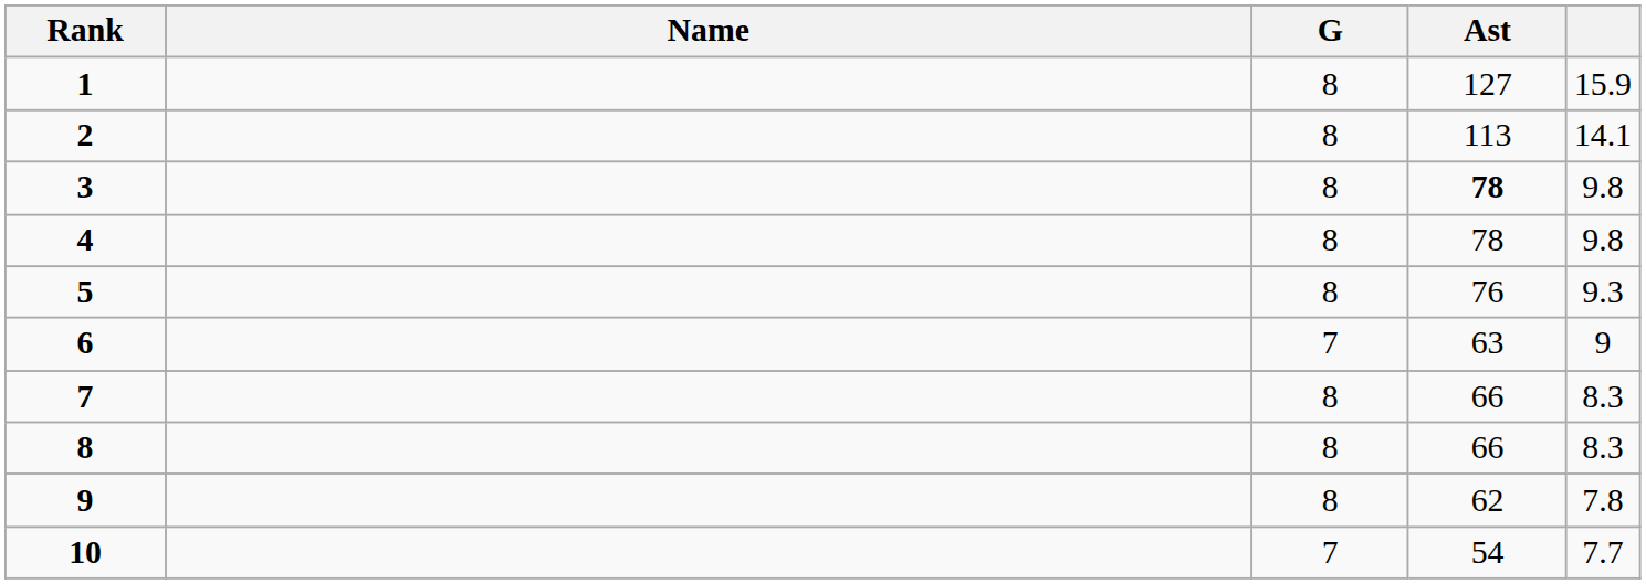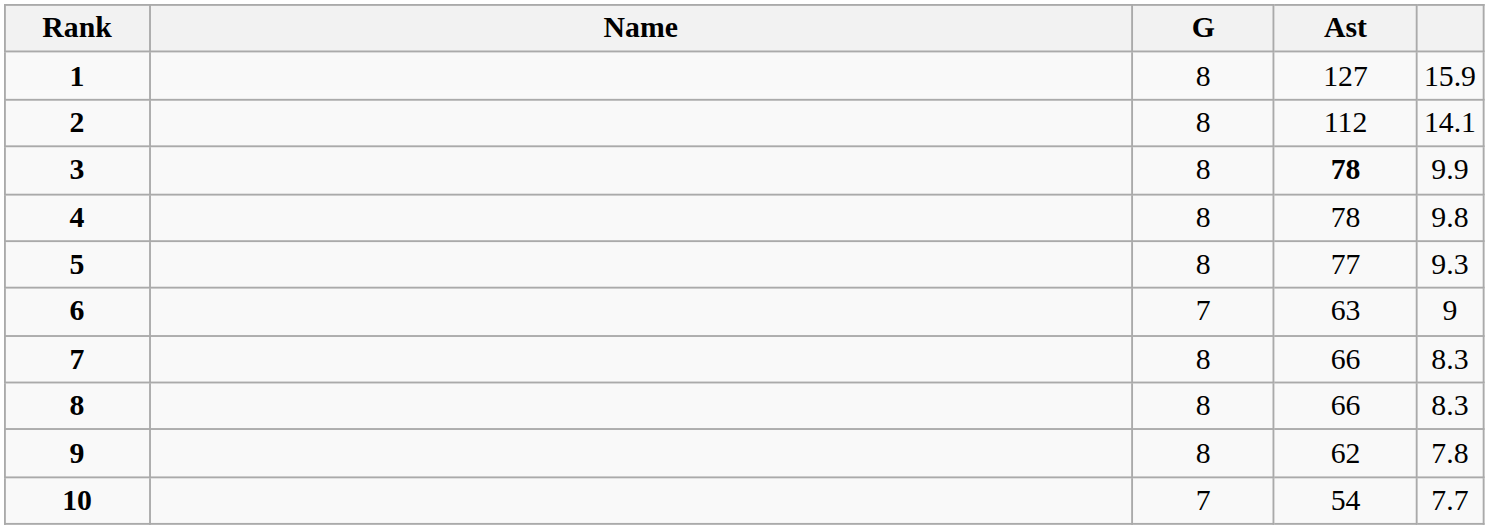2 | Ast: 113 -> 112
3 | column 5: 9.8 -> 9.9
5 | Ast: 76 -> 77
